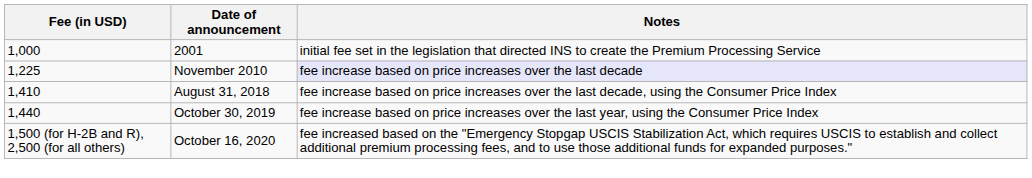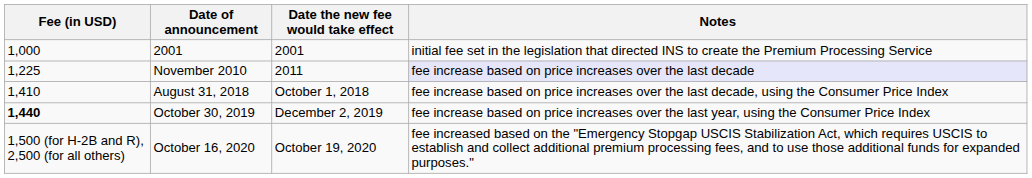+ column: Date the new fee would take effect | 2001 | 2011 | October 1, 2018 | December 2, 2019 | October 19, 2020
October 30, 2019 | Fee (in USD): normal -> bold
